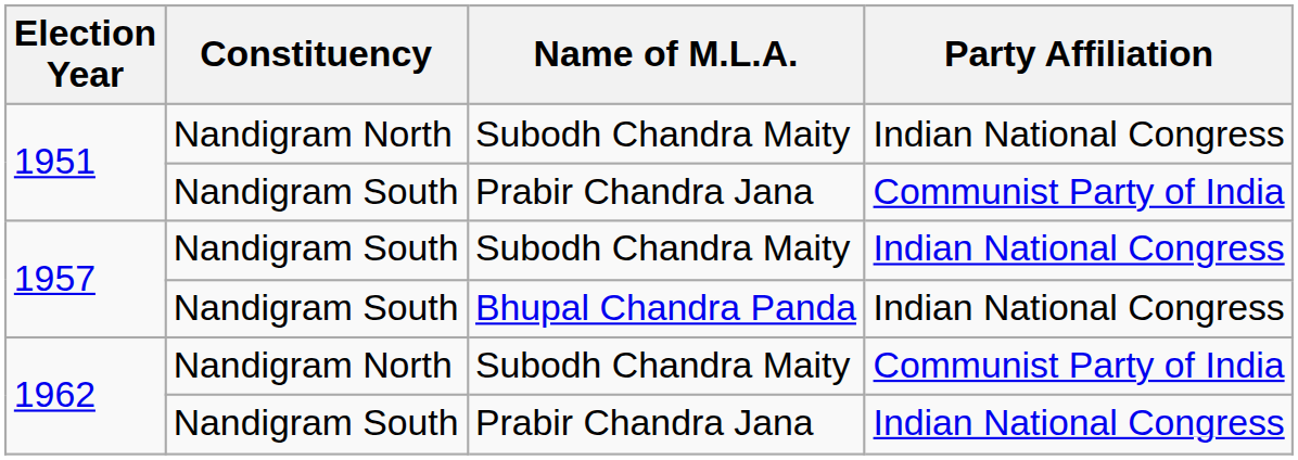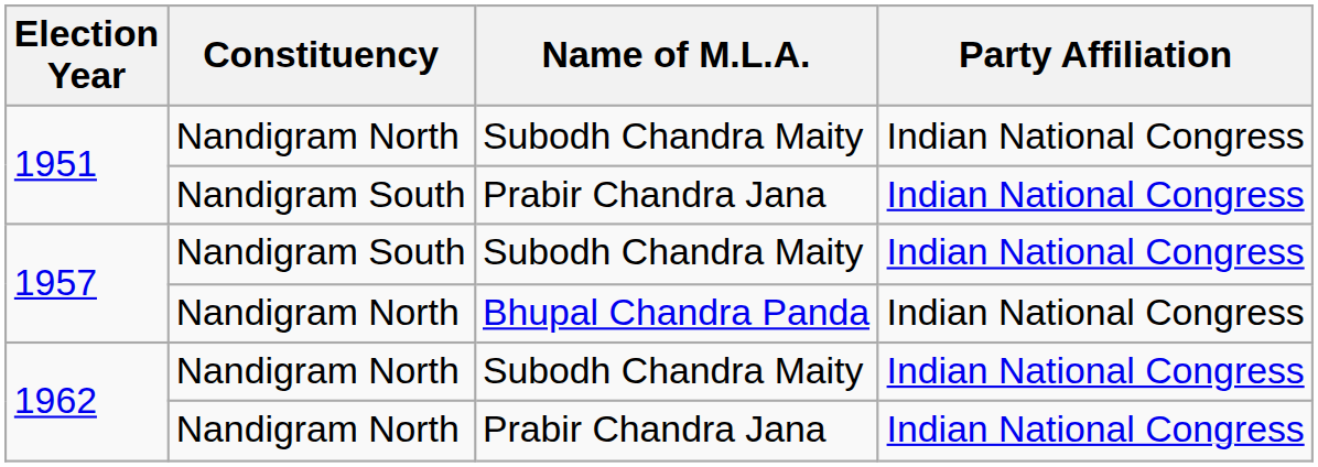1951 / Prabir Chandra Jana | Party Affiliation: Communist Party of India -> Indian National Congress
1957 / Bhupal Chandra Panda | Constituency: Nandigram South -> Nandigram North
1962 / Subodh Chandra Maity | Party Affiliation: Communist Party of India -> Indian National Congress
1962 / Prabir Chandra Jana | Constituency: Nandigram South -> Nandigram North
